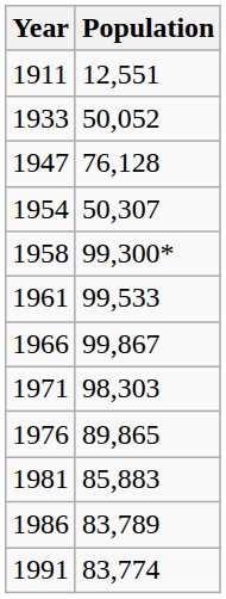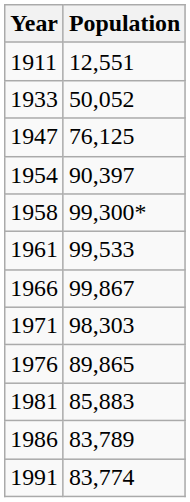1947 | Population: 76,128 -> 76,125
1954 | Population: 50,307 -> 90,397
